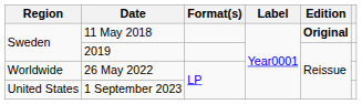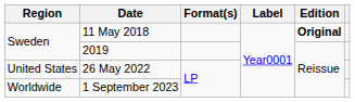26 May 2022 | Region: Worldwide -> United States
1 September 2023 | Region: United States -> Worldwide
